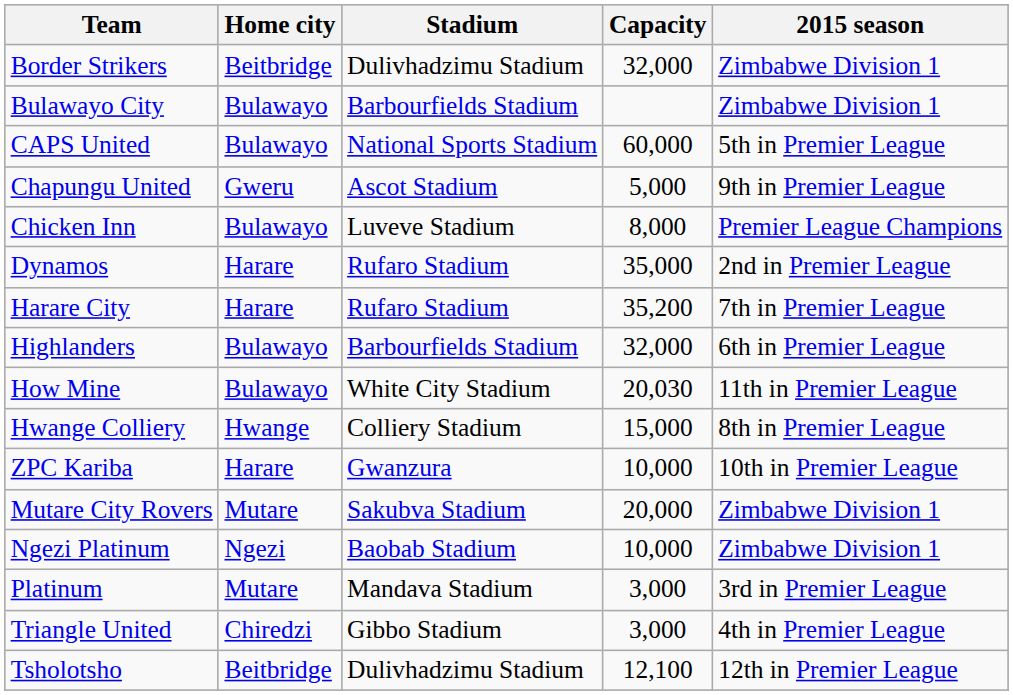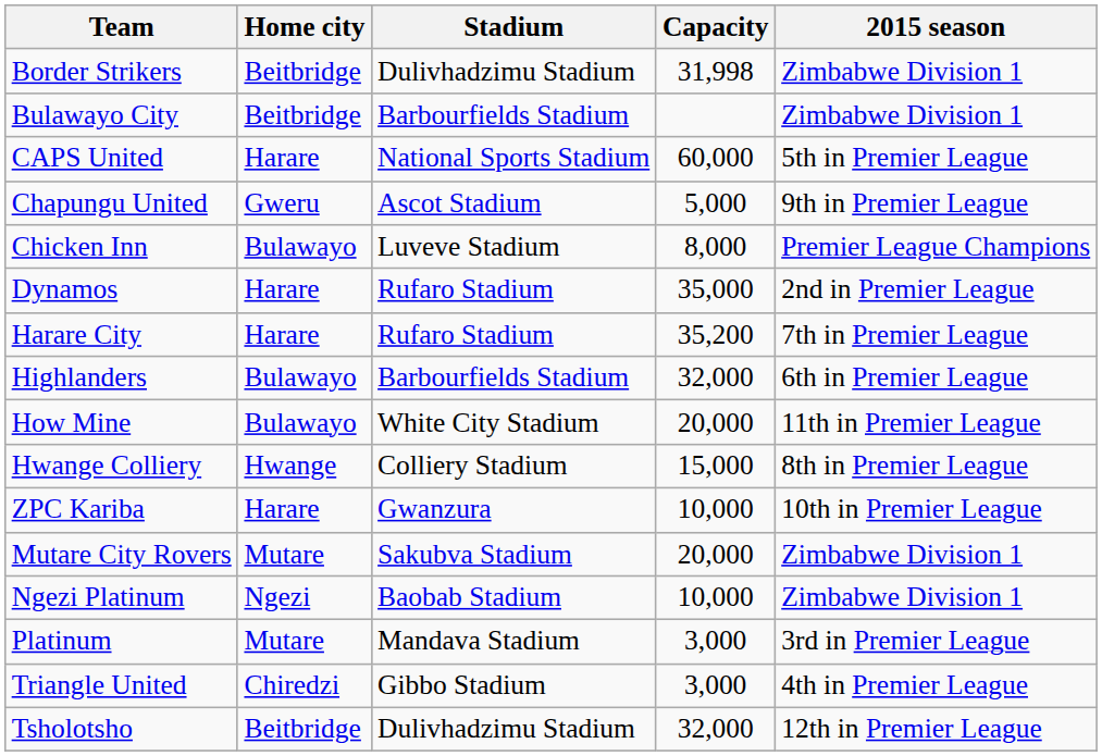Border Strikers | Capacity: 32,000 -> 31,998
Bulawayo City | Home city: Bulawayo -> Beitbridge
CAPS United | Home city: Bulawayo -> Harare
How Mine | Capacity: 20,030 -> 20,000
Tsholotsho | Capacity: 12,100 -> 32,000
